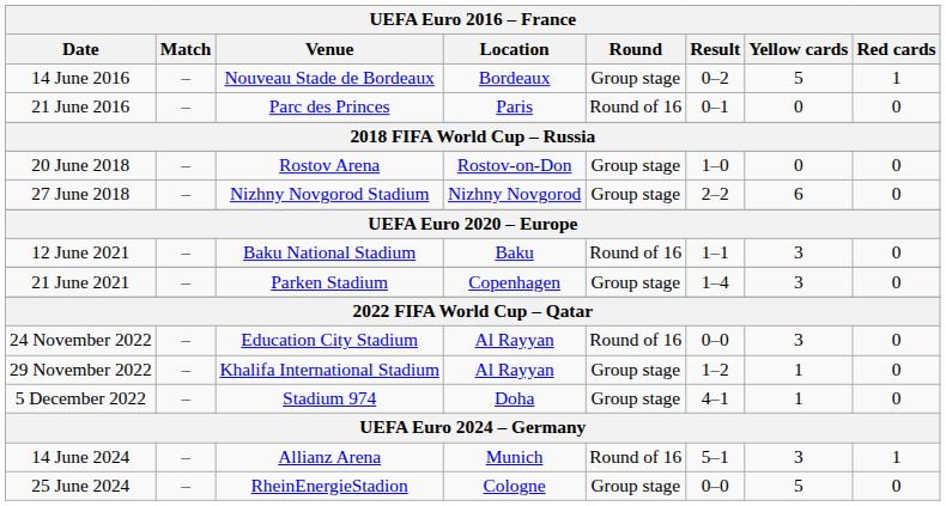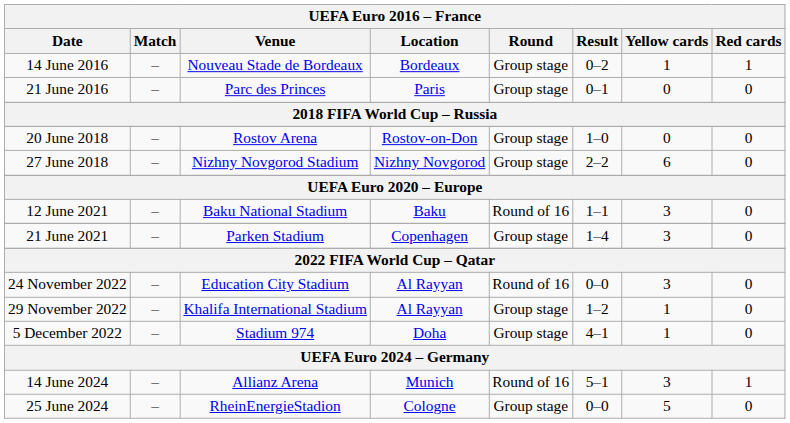14 June 2016 | Yellow cards: 5 -> 1
21 June 2016 | Round: Round of 16 -> Group stage
